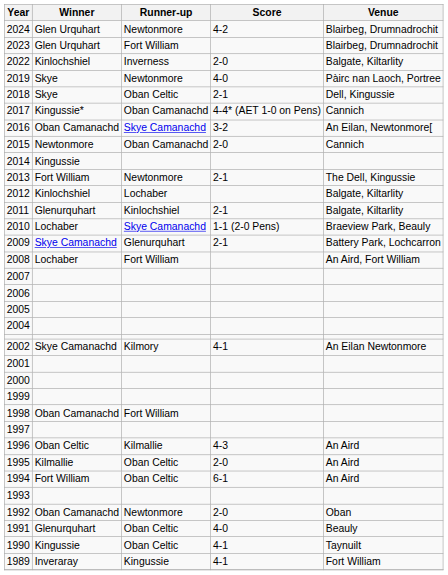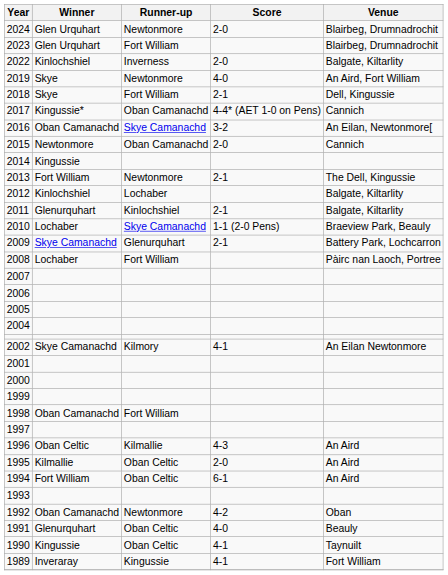2024 | Score: 4-2 -> 2-0
2019 | Venue: Pàirc nan Laoch, Portree -> An Aird, Fort William
2018 | Runner-up: Oban Celtic -> Fort William
2008 | Venue: An Aird, Fort William -> Pàirc nan Laoch, Portree
1992 | Score: 2-0 -> 4-2
